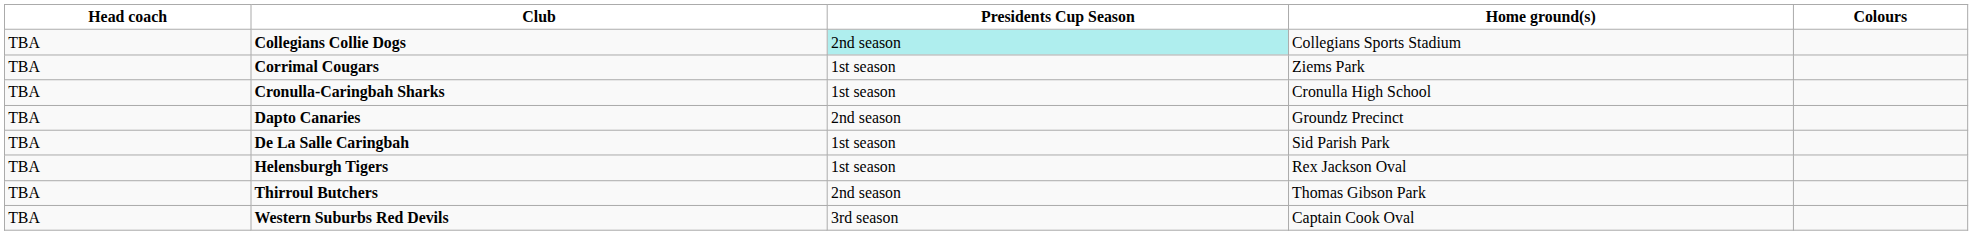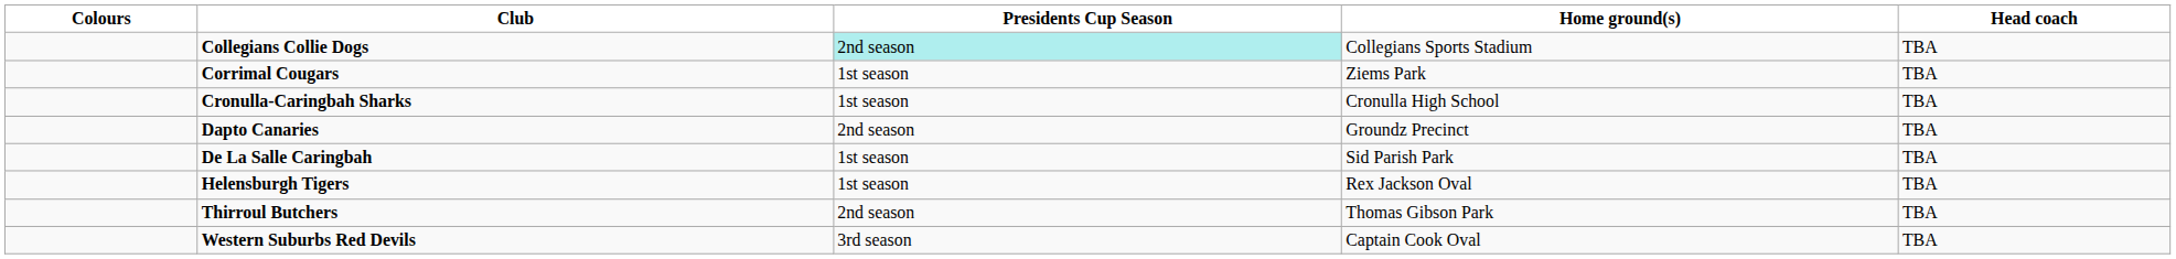columns swapped: Colours <-> Head coach
